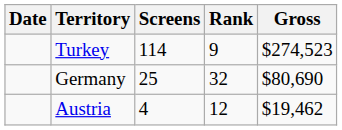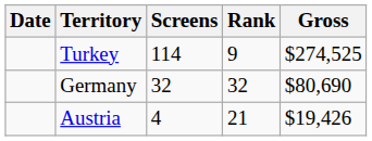Turkey | Gross: $274,523 -> $274,525
Germany | Screens: 25 -> 32
Austria | Rank: 12 -> 21
Austria | Gross: $19,462 -> $19,426
